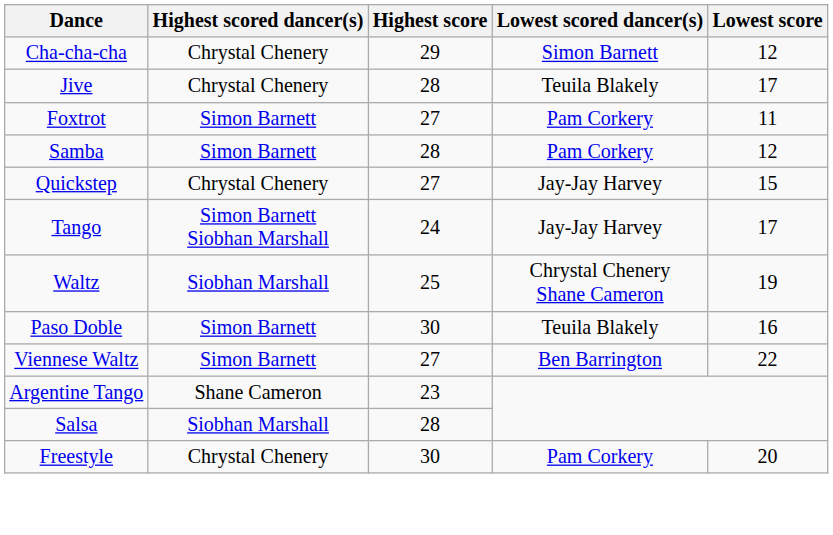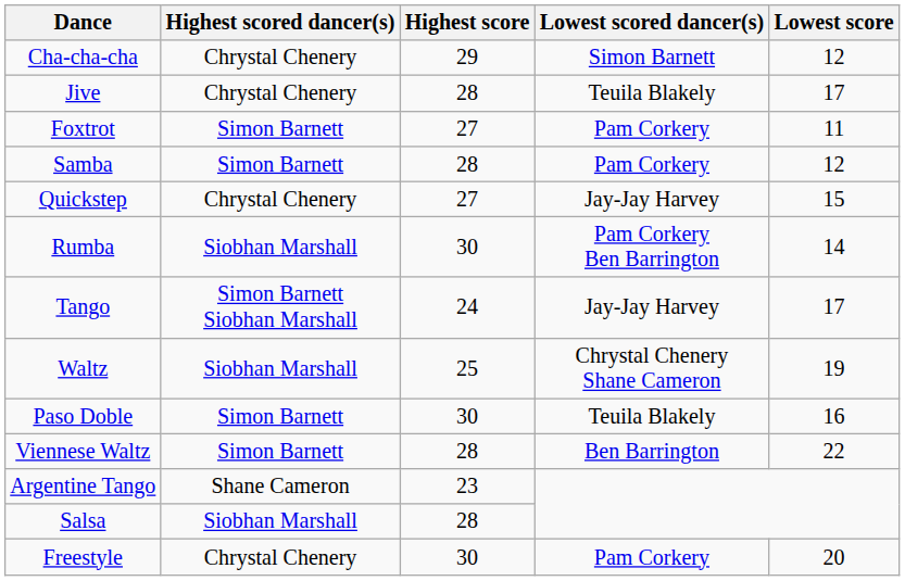+ row: Rumba | Siobhan Marshall | 30 | Pam Corkery Ben Barrington | 14
Viennese Waltz | Highest score: 27 -> 28
